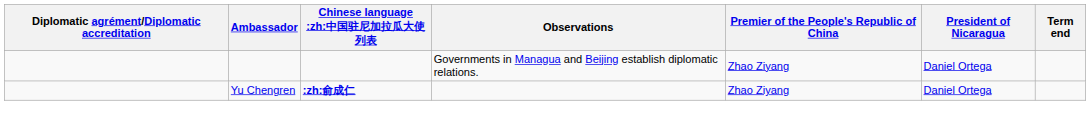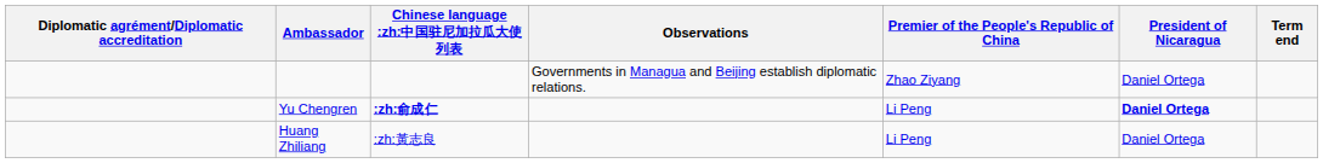Yu Chengren | Premier of the People's Republic of China: Zhao Ziyang -> Li Peng
Yu Chengren | President of Nicaragua: normal -> bold
+ row: Huang Zhiliang | :zh:黃志良 | Li Peng | Daniel Ortega
